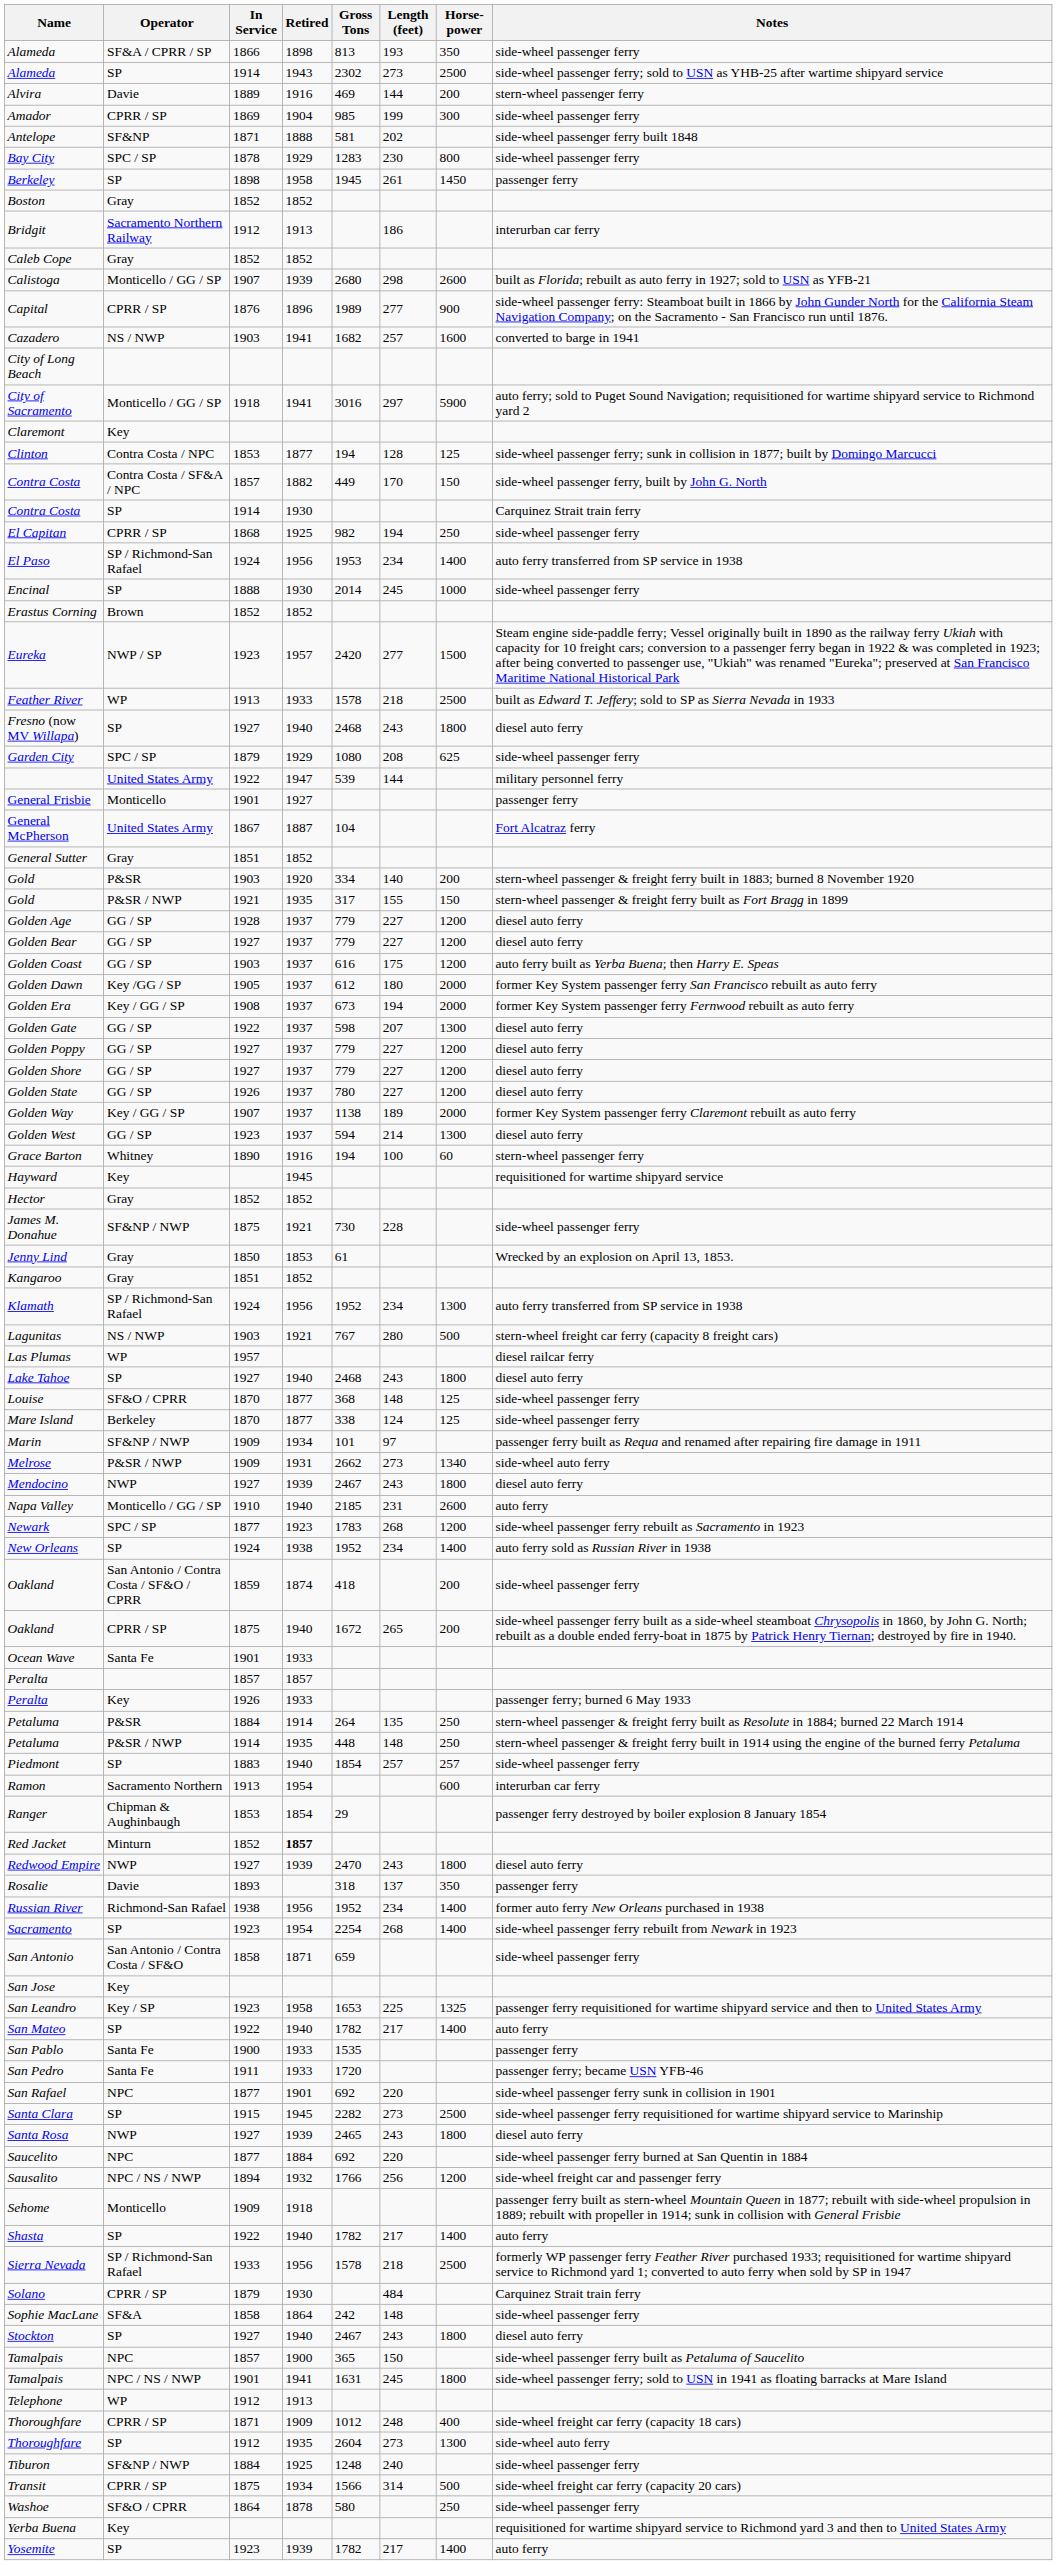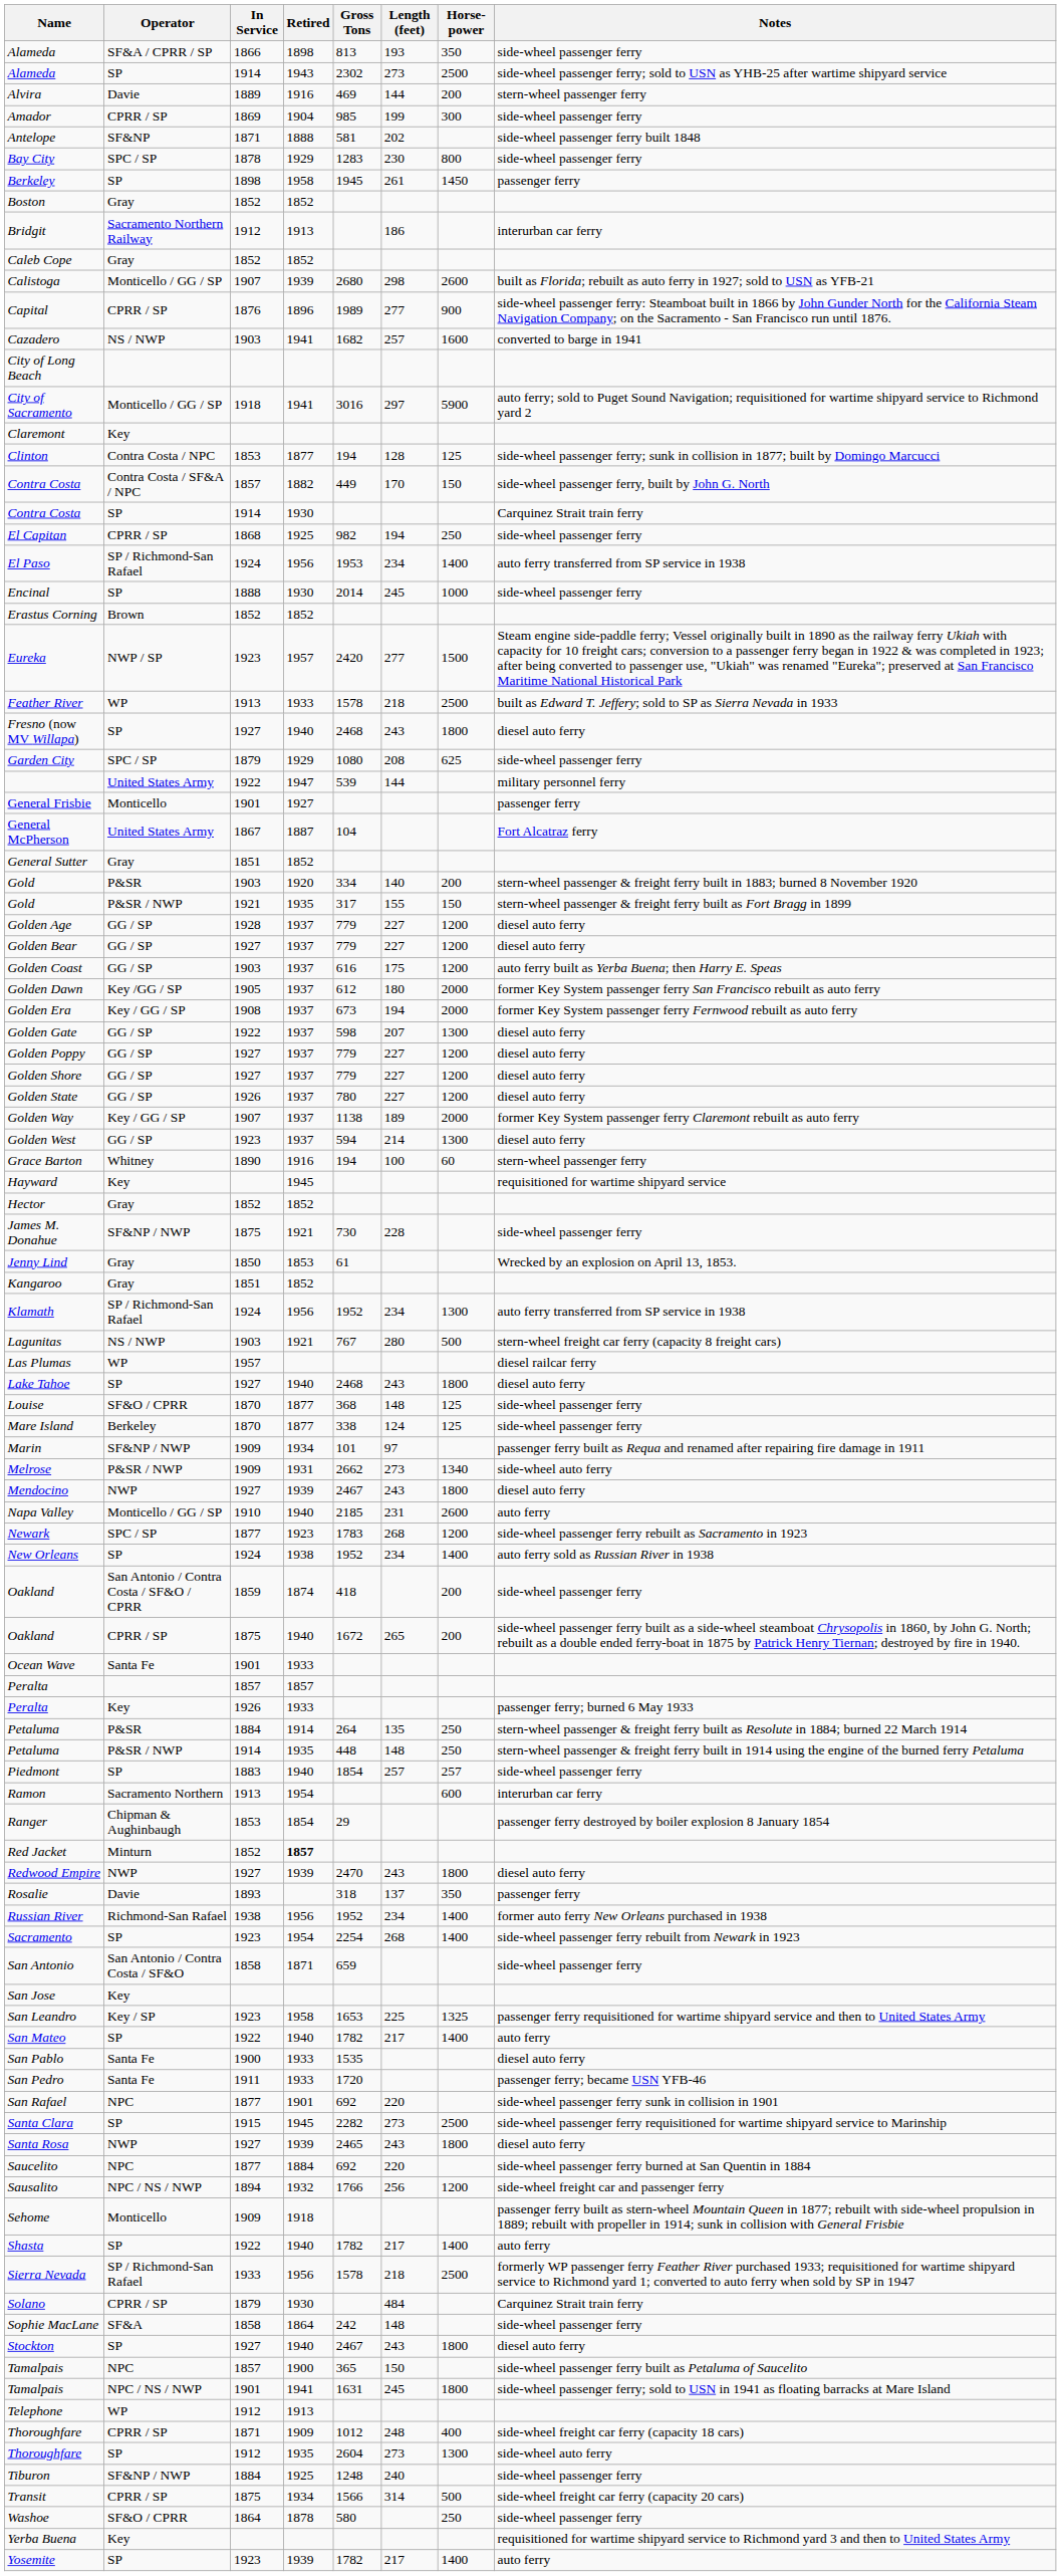San Pablo | Notes: passenger ferry -> diesel auto ferry
